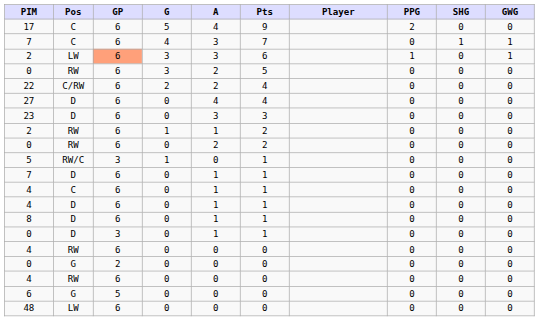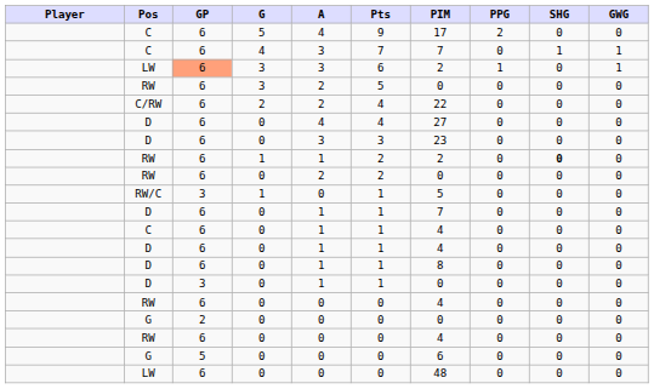columns swapped: Player <-> PIM
RW / 1 | SHG: normal -> bold
